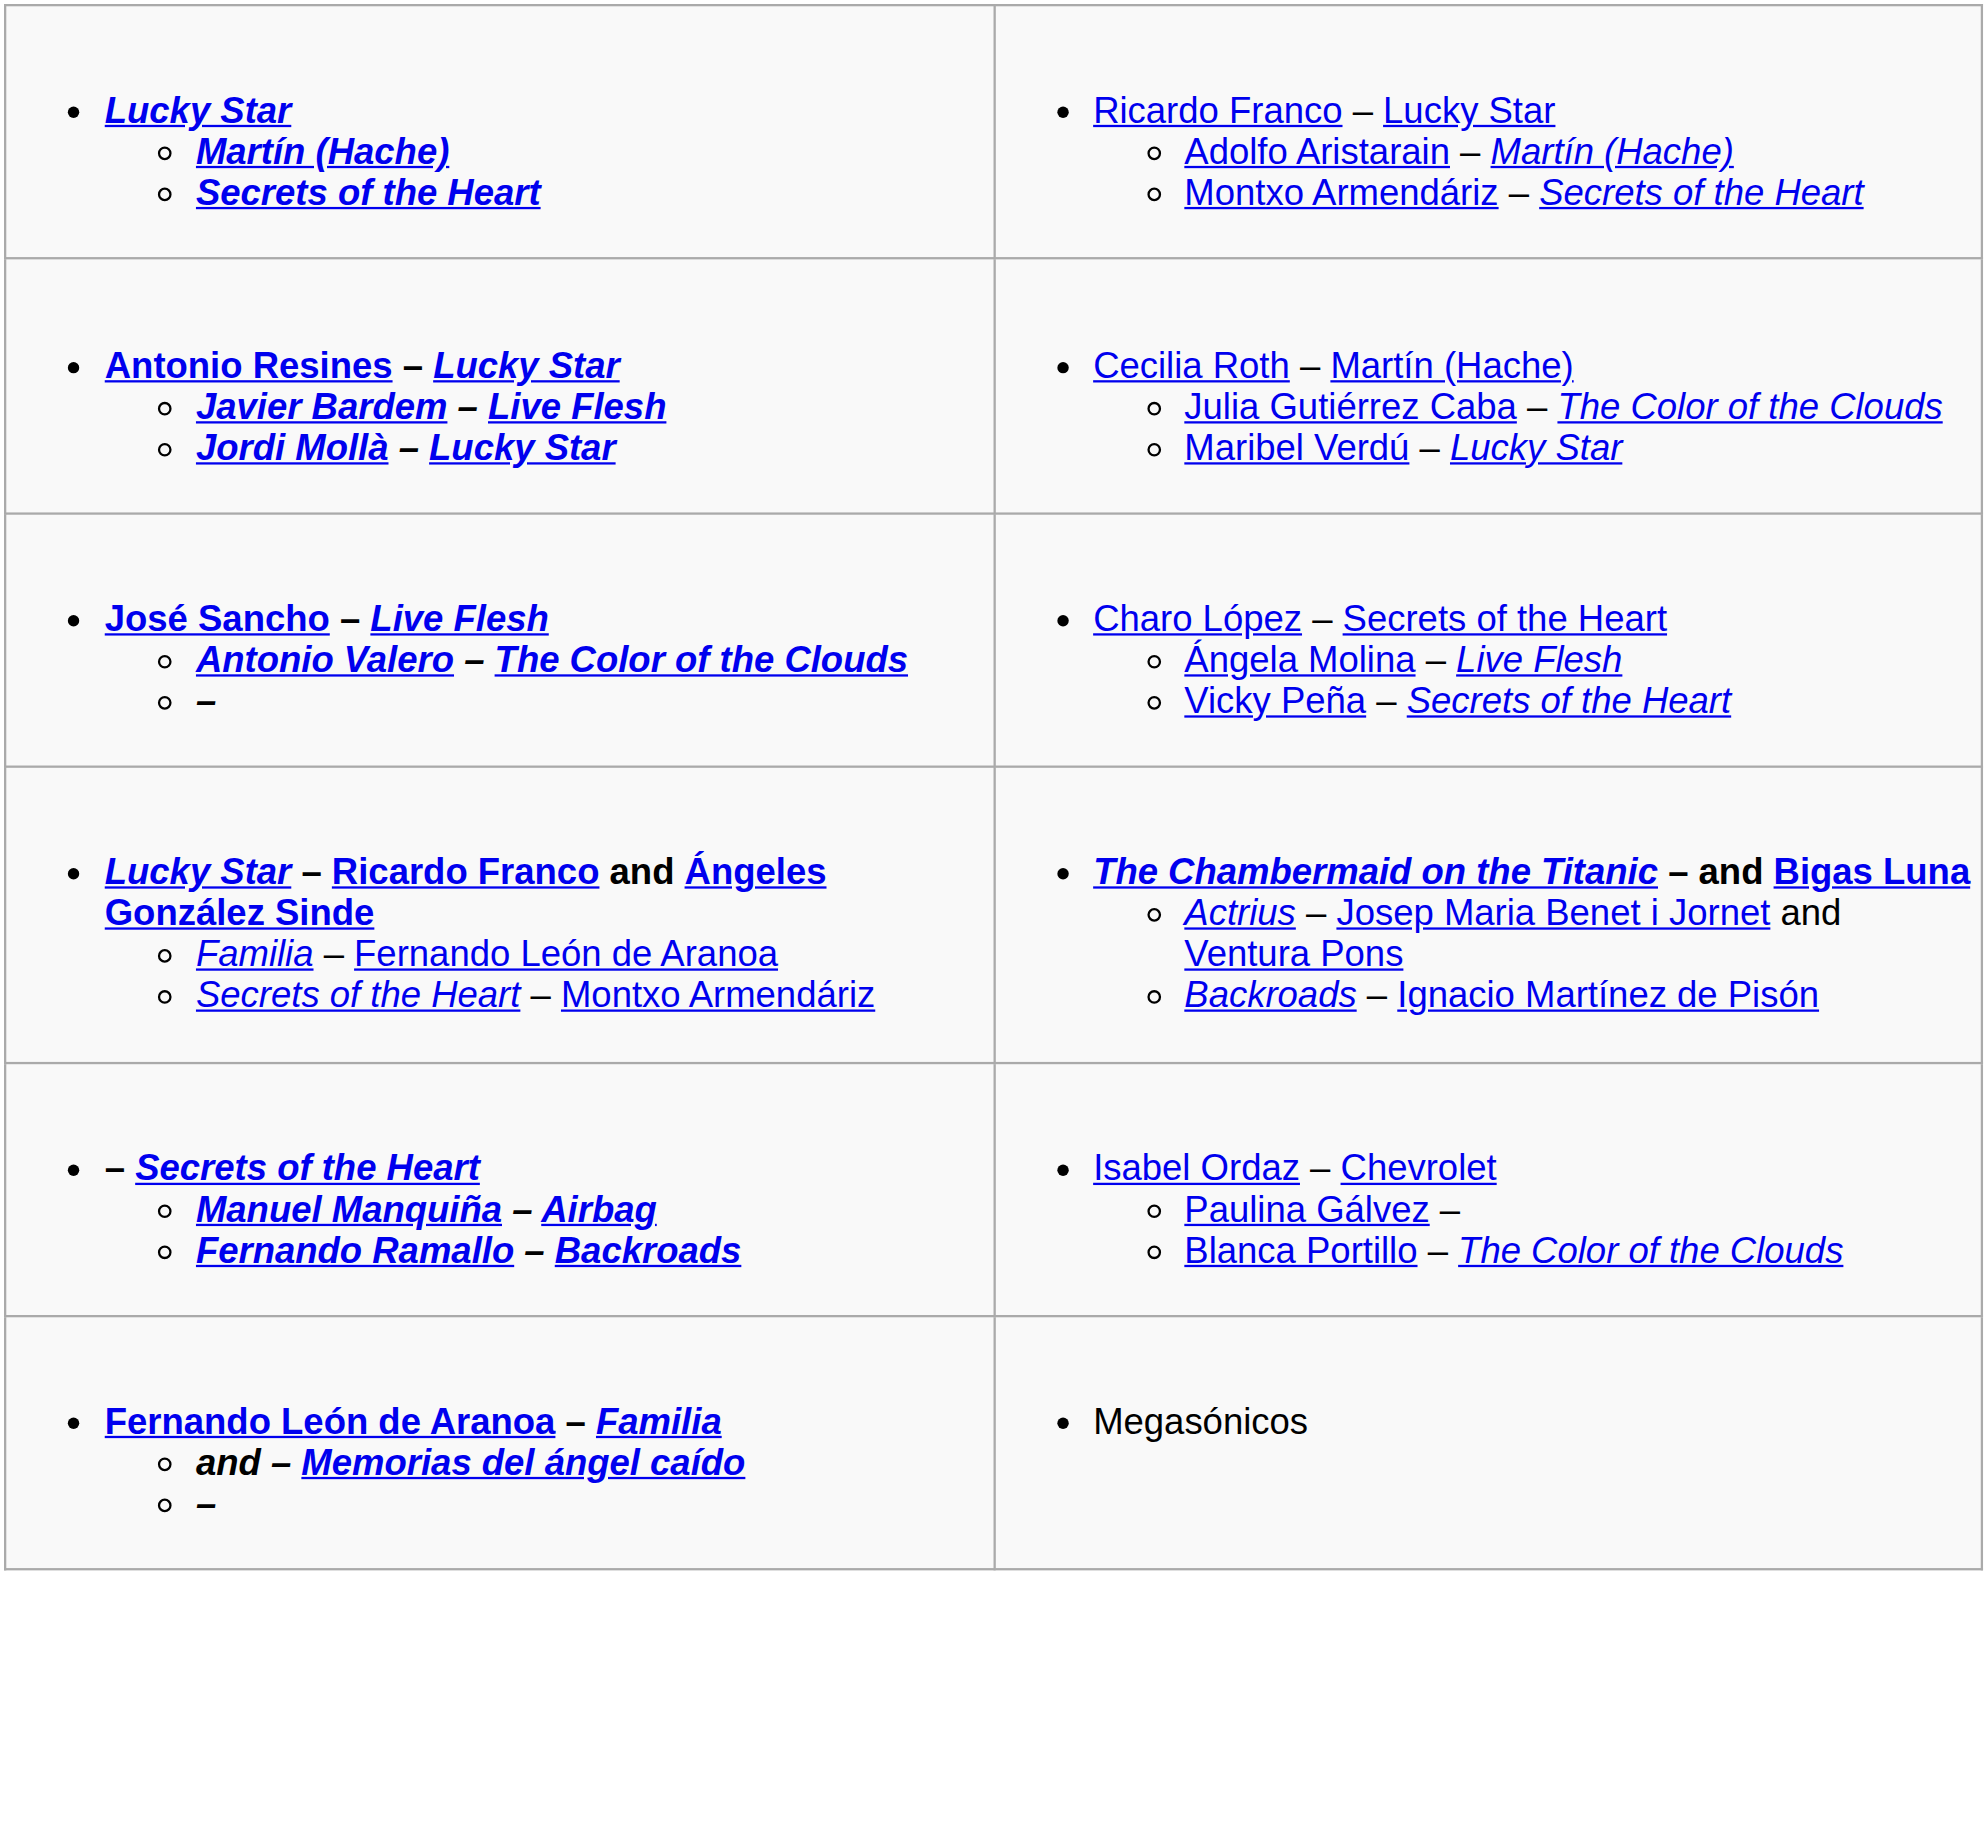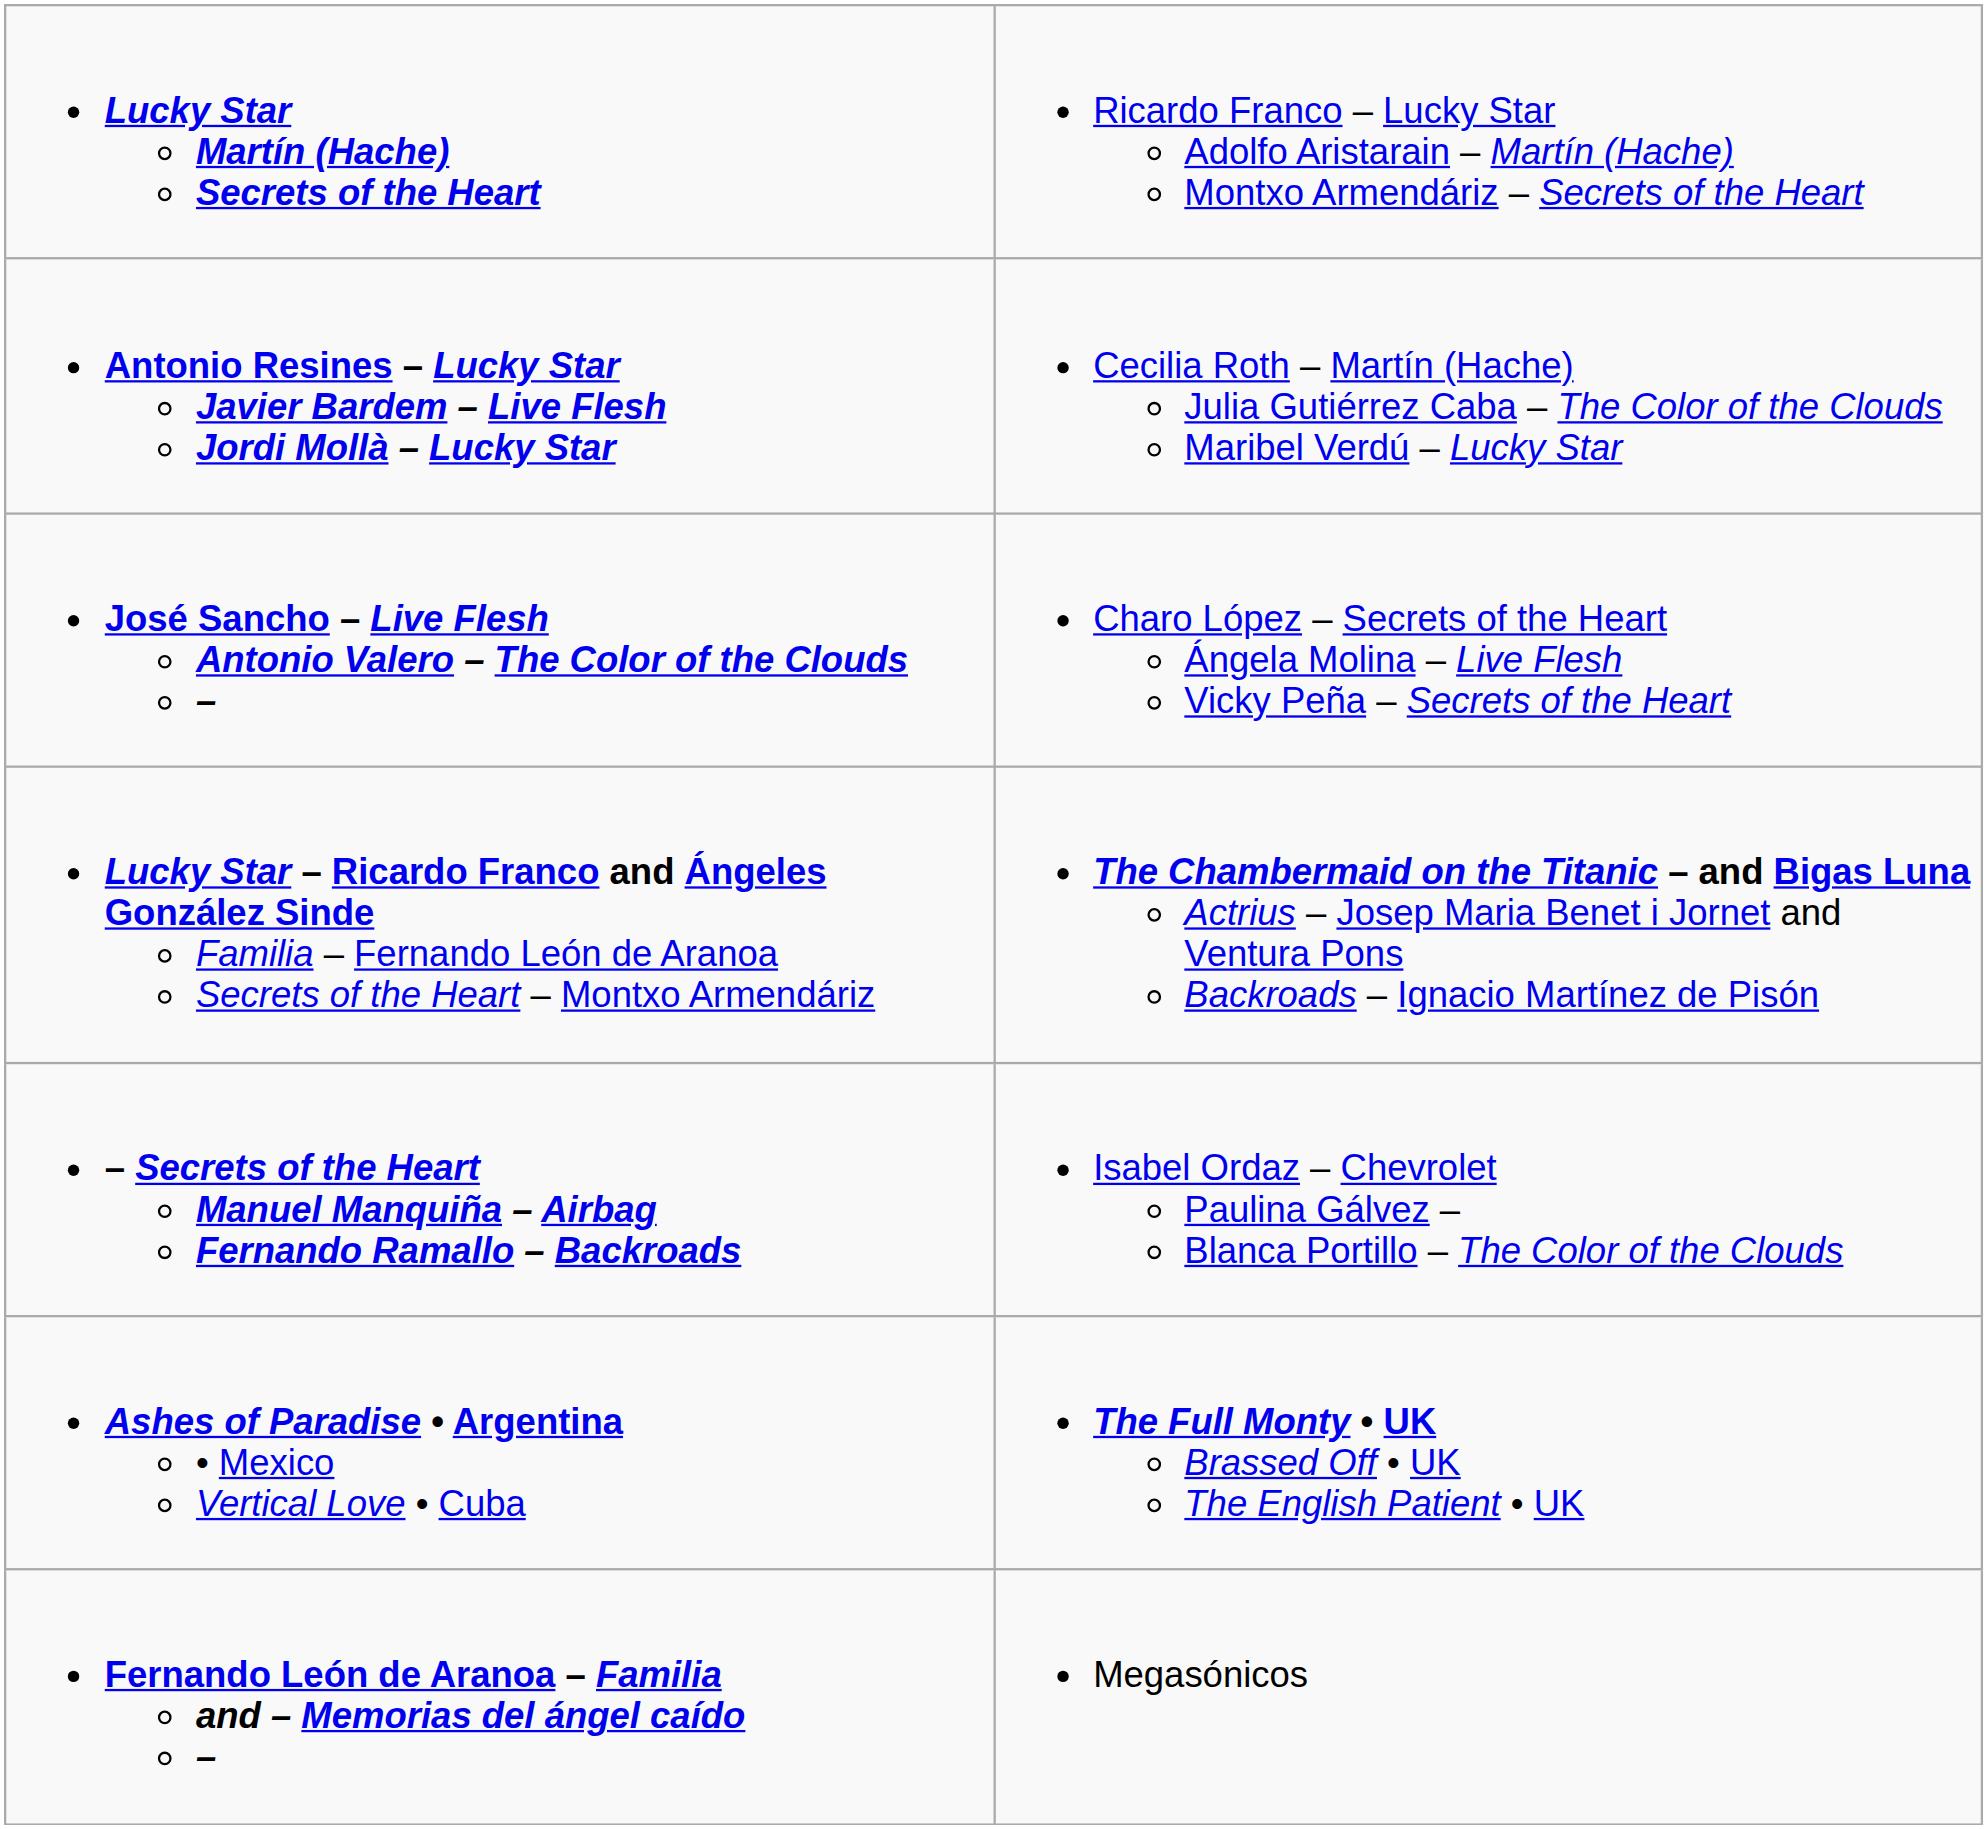+ row: Ashes of Paradise • Argentina • Mexico Vertical Love • Cuba | The Full Monty • UK Brassed Off • UK The English Patient • UK
